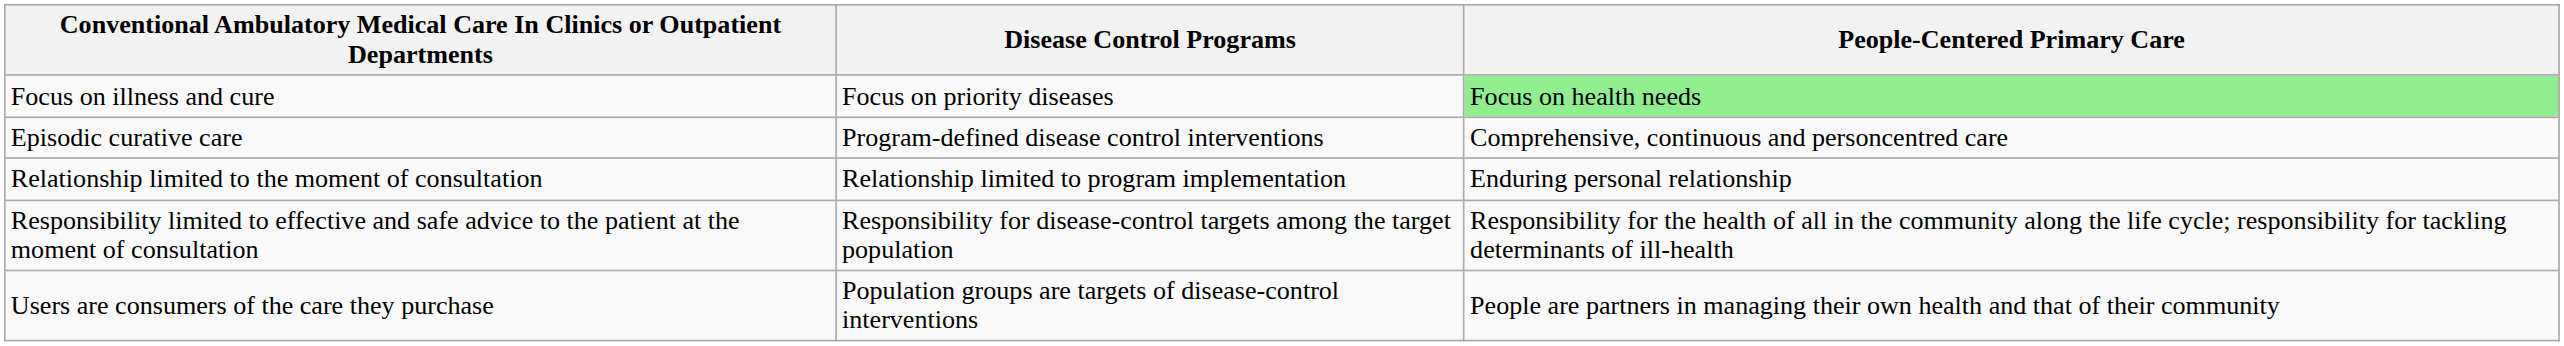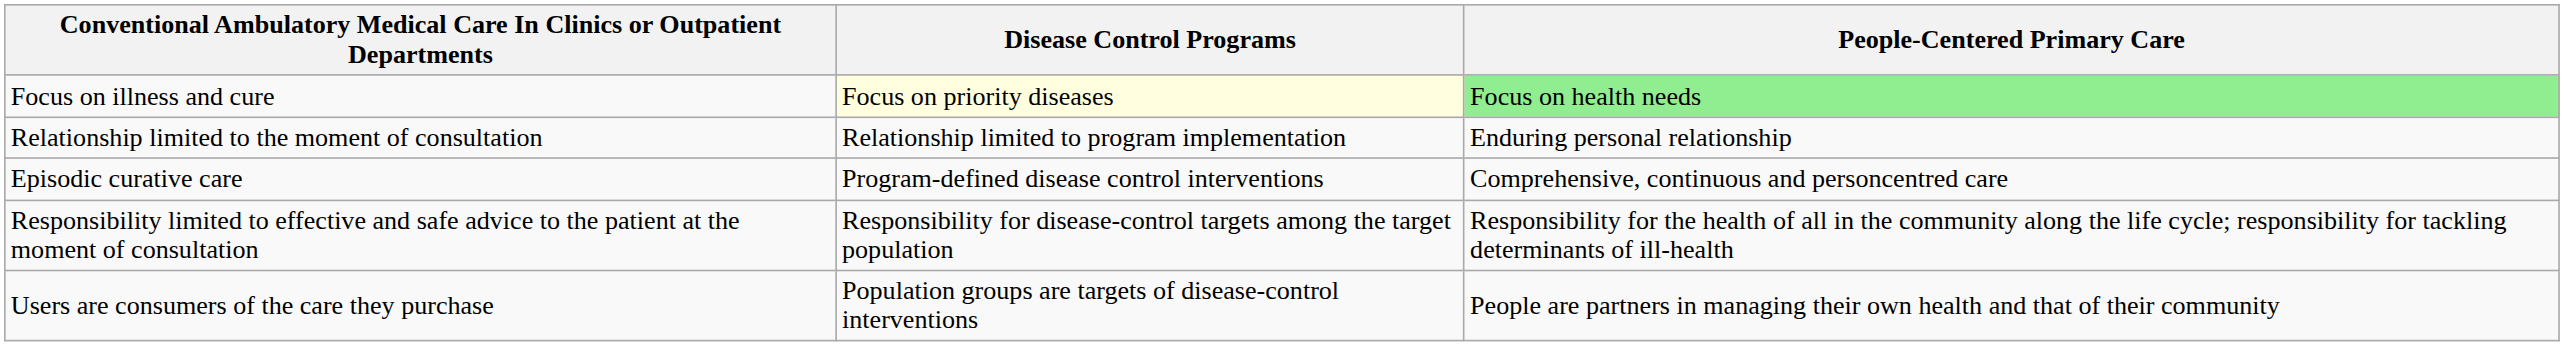Focus on illness and cure | Disease Control Programs: no background -> lightyellow background
rows swapped: Relationship limited to the moment of consultation <-> Episodic curative care
